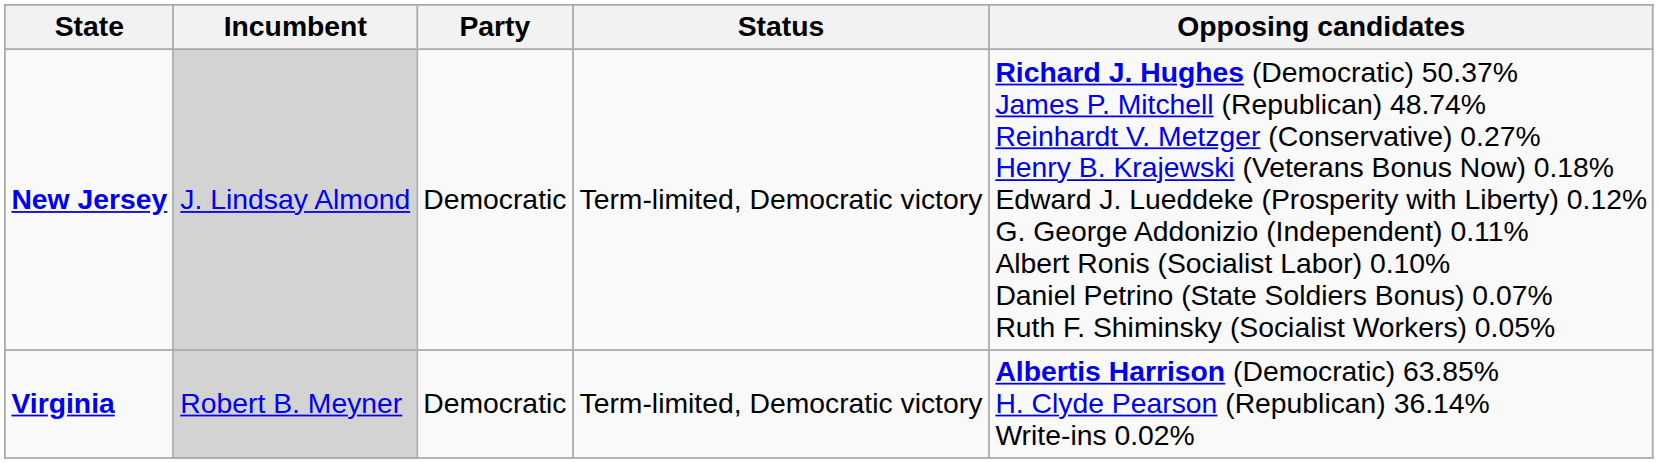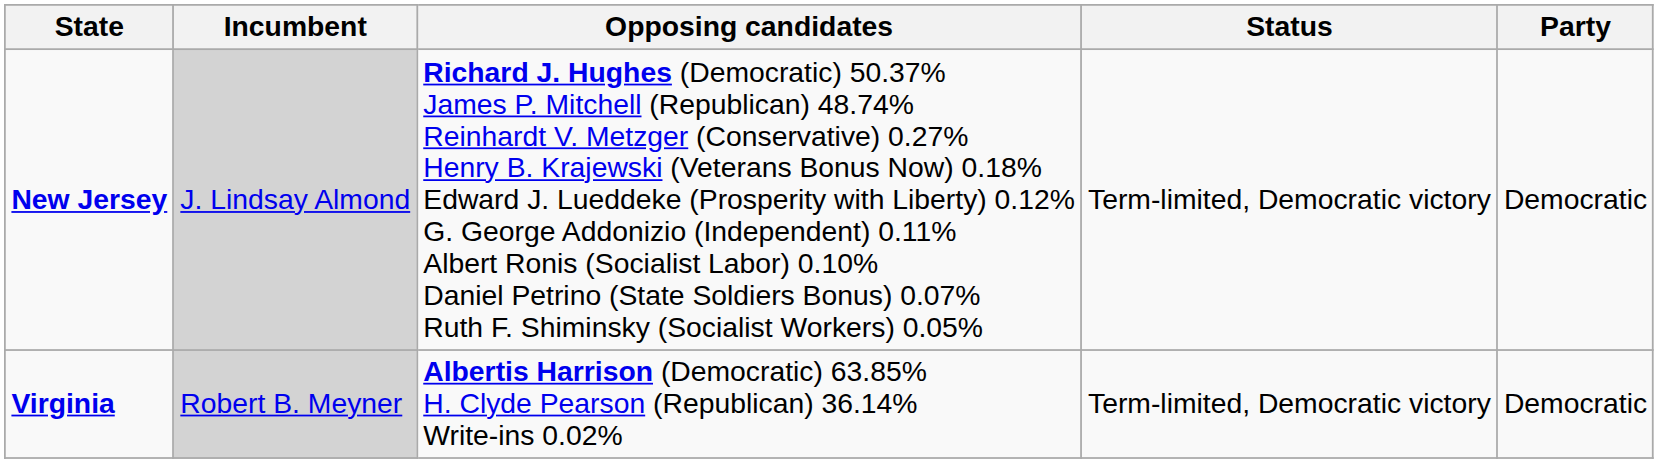columns swapped: Party <-> Opposing candidates
